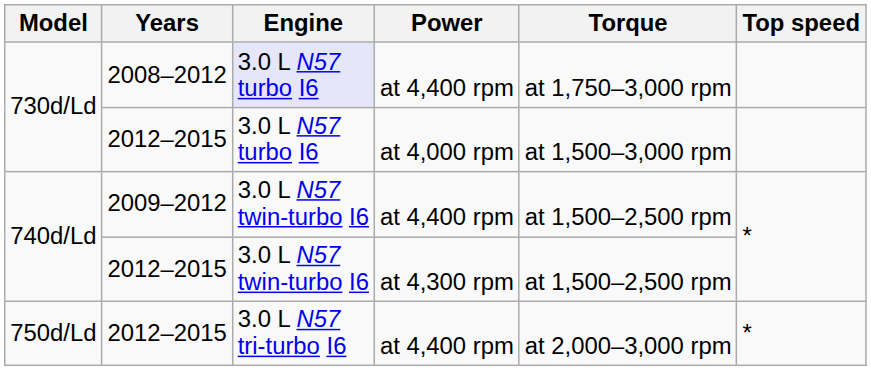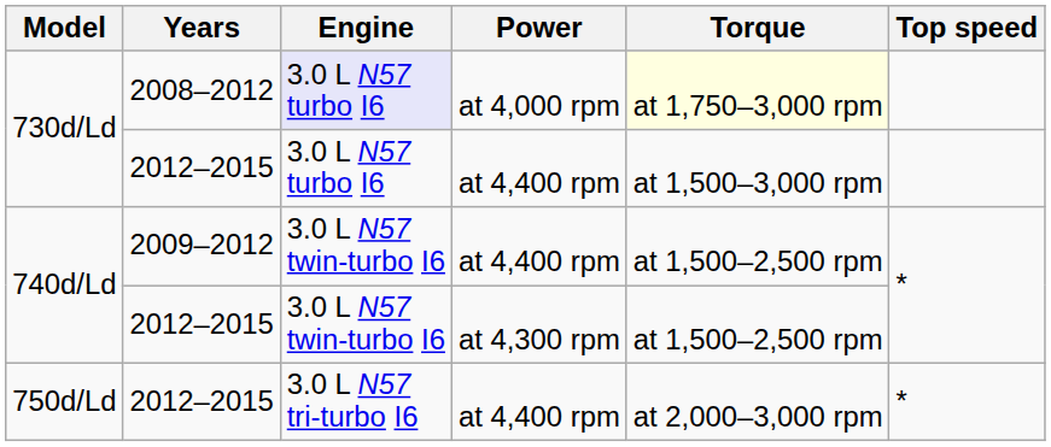730d/Ld / 2008–2012 | Power: at 4,400 rpm -> at 4,000 rpm
730d/Ld / 2008–2012 | Torque: no background -> lightyellow background
730d/Ld / 2012–2015 | Power: at 4,000 rpm -> at 4,400 rpm
